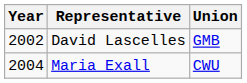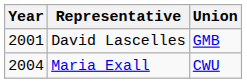David Lascelles | Year: 2002 -> 2001
